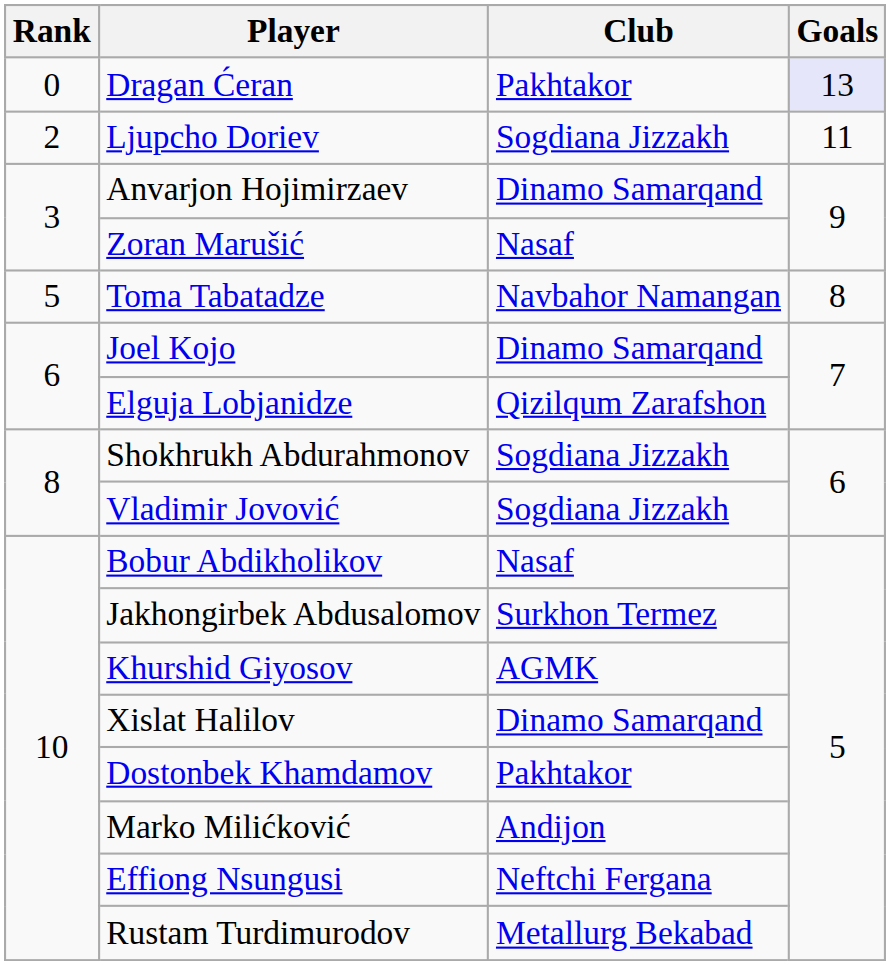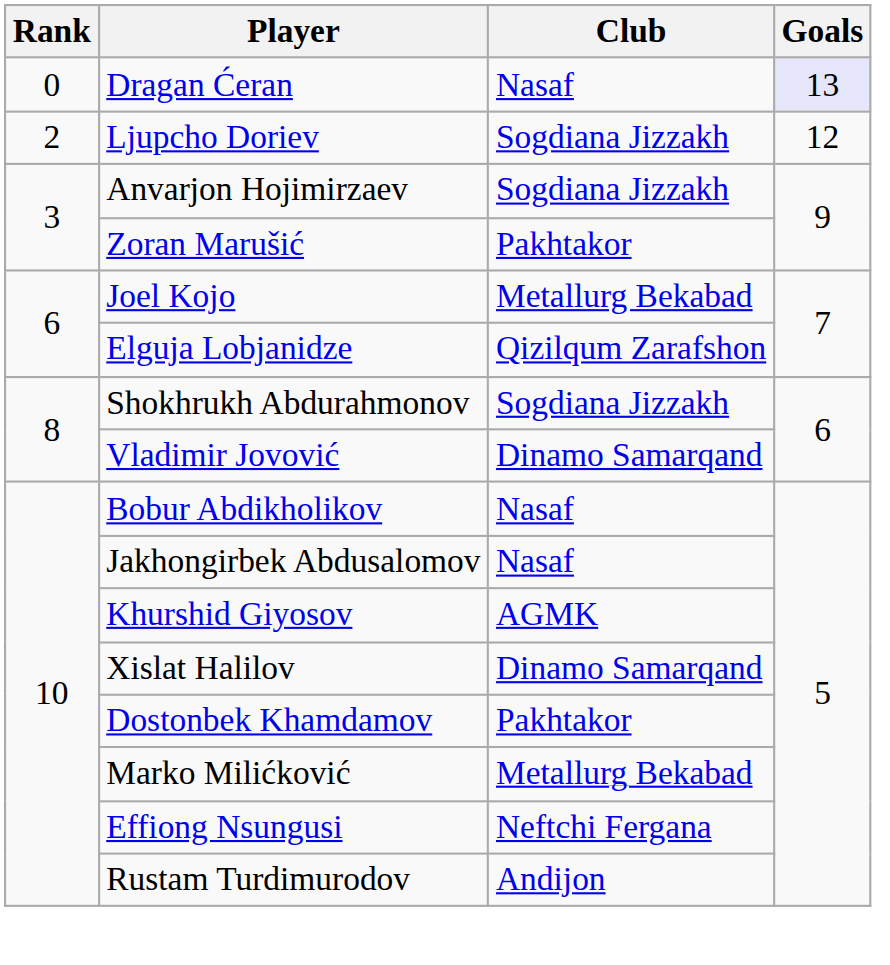Dragan Ćeran | Club: Pakhtakor -> Nasaf
Ljupcho Doriev | Goals: 11 -> 12
Anvarjon Hojimirzaev | Club: Dinamo Samarqand -> Sogdiana Jizzakh
Zoran Marušić | Club: Nasaf -> Pakhtakor
- row: 5 | Toma Tabatadze | Navbahor Namangan | 8
Joel Kojo | Club: Dinamo Samarqand -> Metallurg Bekabad
Vladimir Jovović | Club: Sogdiana Jizzakh -> Dinamo Samarqand
Jakhongirbek Abdusalomov | Club: Surkhon Termez -> Nasaf
Marko Milićković | Club: Andijon -> Metallurg Bekabad
Rustam Turdimurodov | Club: Metallurg Bekabad -> Andijon
